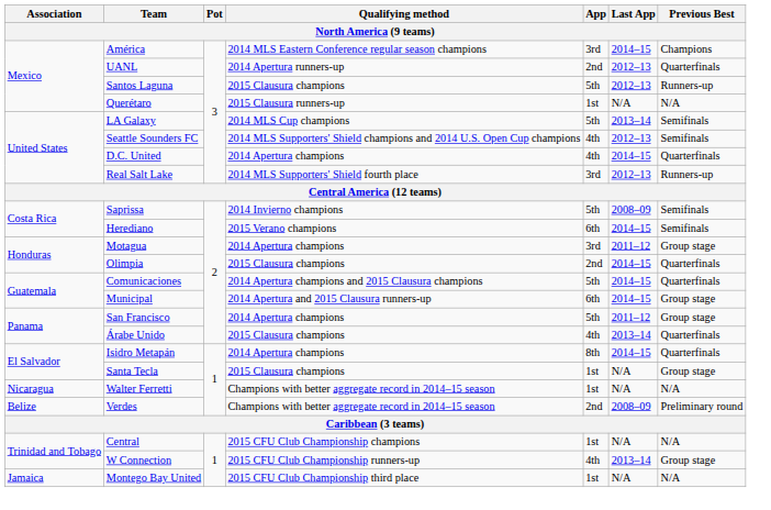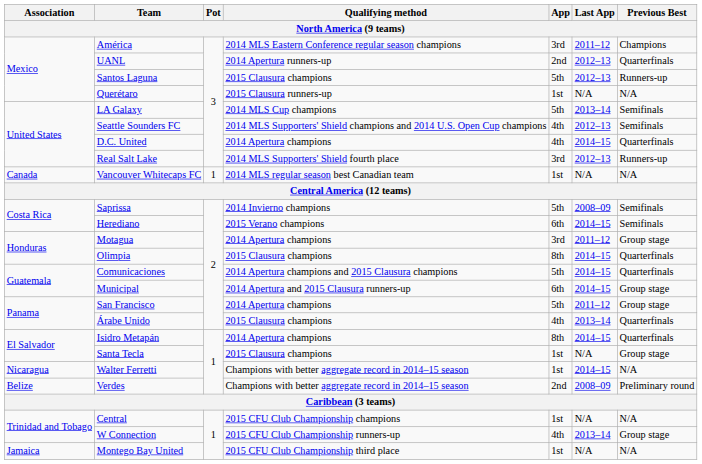América | Last App: 2014–15 -> 2011–12
+ row: Canada | Vancouver Whitecaps FC | 1 | 2014 MLS regular season best Canadian team | 1st | N/A | N/A
Olimpia | App: 2nd -> 8th
Walter Ferretti | Last App: N/A -> 2014–15
